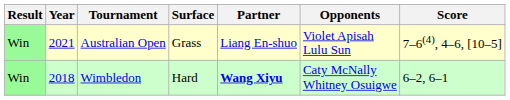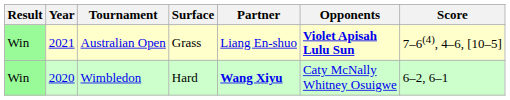Australian Open | Opponents: normal -> bold
Wimbledon | Year: 2018 -> 2020
